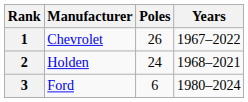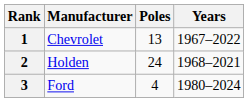1 | Poles: 26 -> 13
3 | Poles: 6 -> 4
